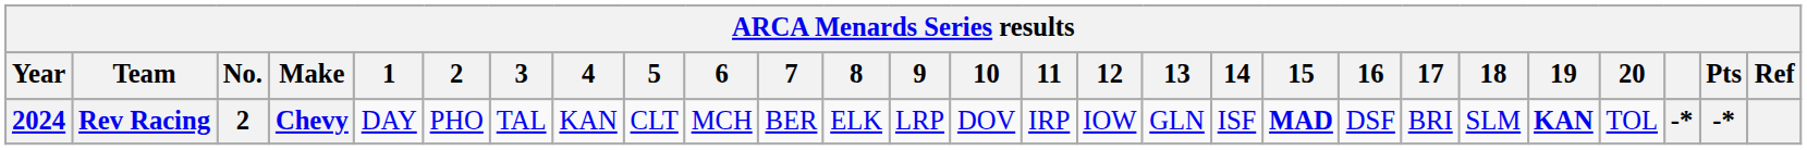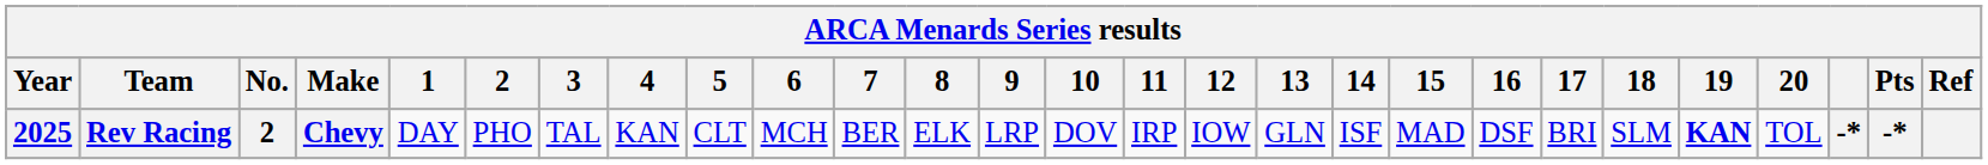Rev Racing | Year: 2024 -> 2025
Rev Racing | 15: bold -> normal
